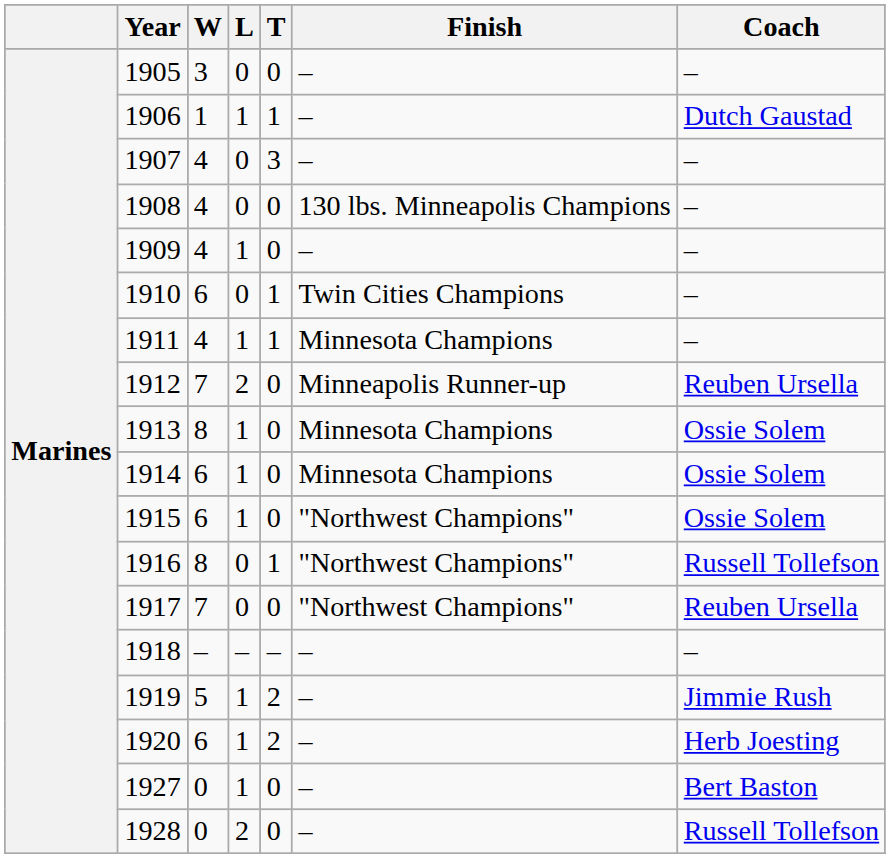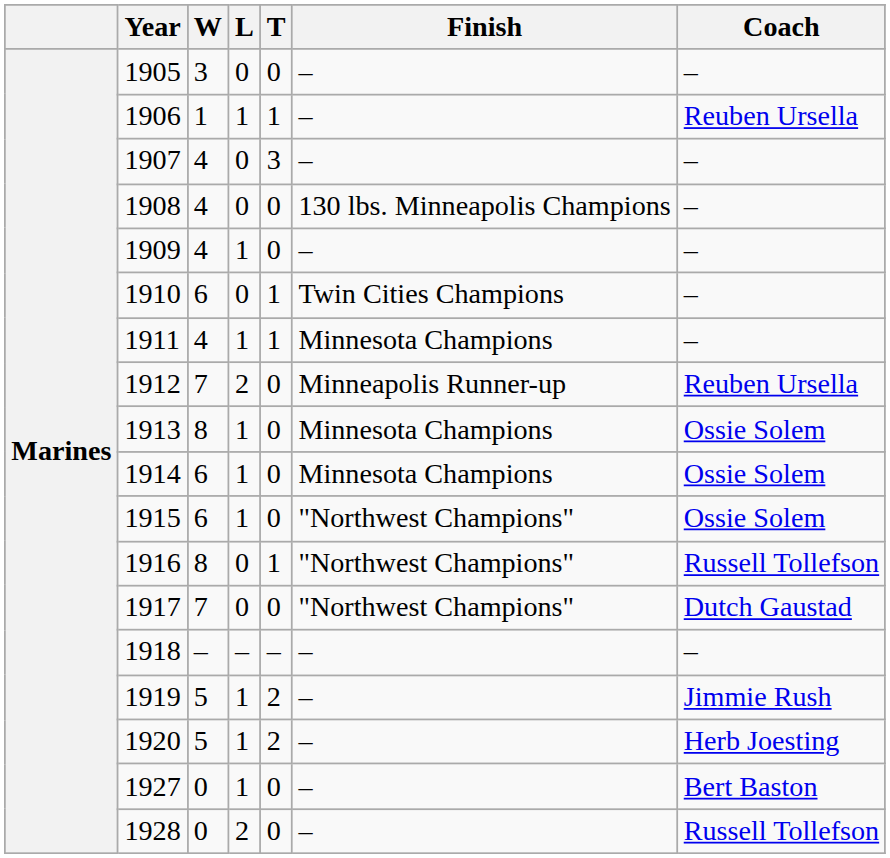1906 | Coach: Dutch Gaustad -> Reuben Ursella
1917 | Coach: Reuben Ursella -> Dutch Gaustad
1920 | W: 6 -> 5
